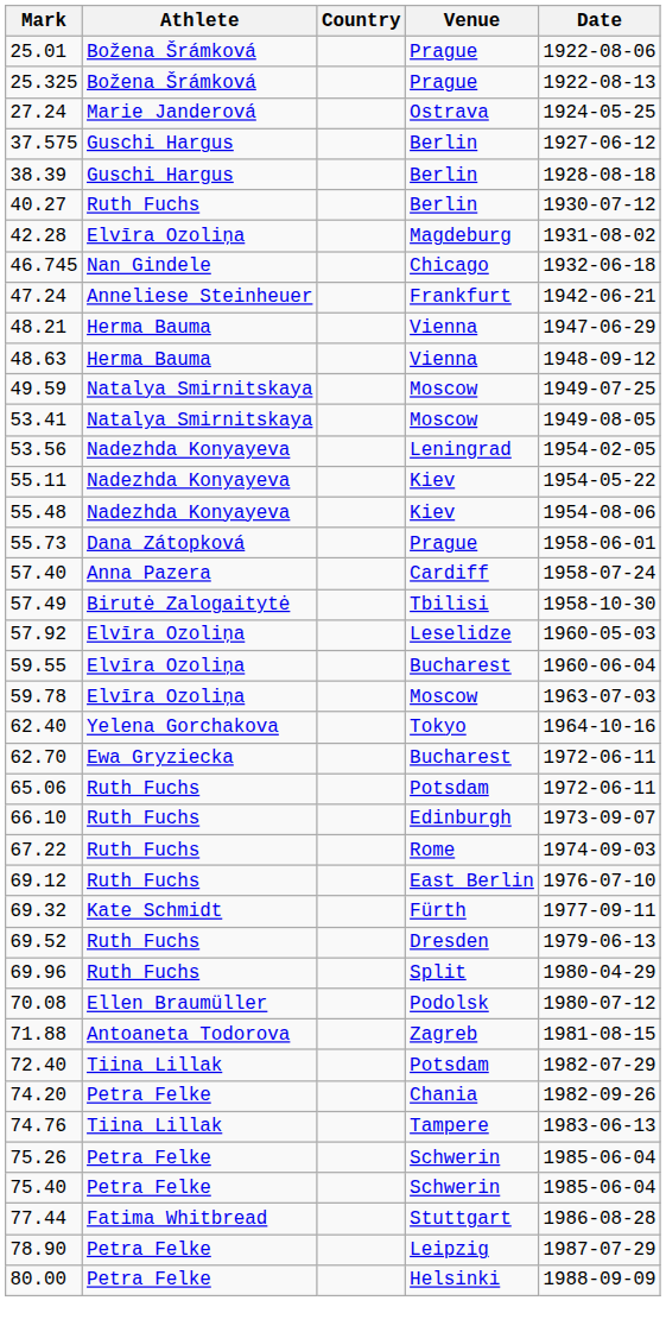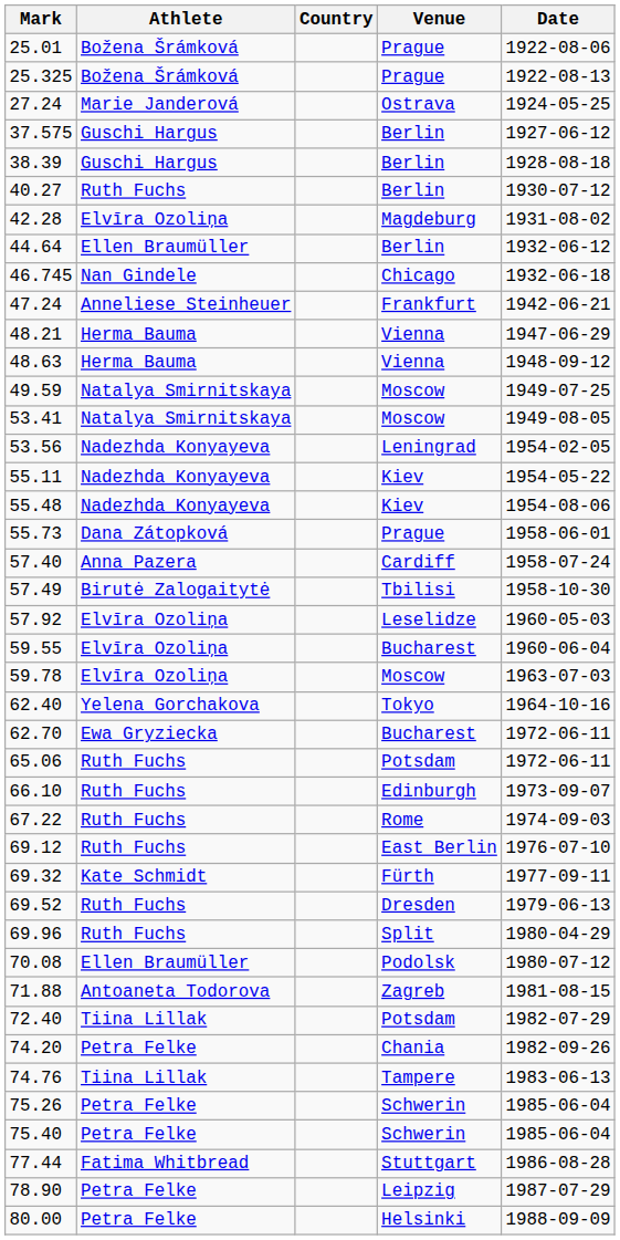+ row: 44.64 | Ellen Braumüller | Berlin | 1932-06-12
